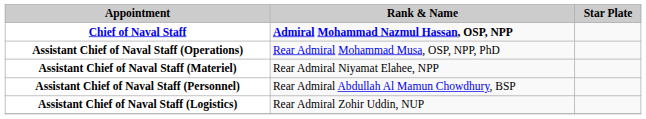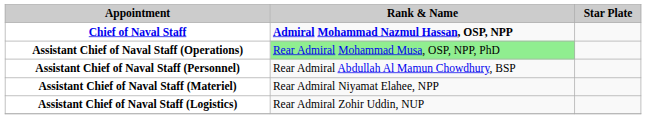Assistant Chief of Naval Staff (Operations) | Rank & Name: no background -> lightgreen background
rows swapped: Assistant Chief of Naval Staff (Personnel) <-> Assistant Chief of Naval Staff (Materiel)
